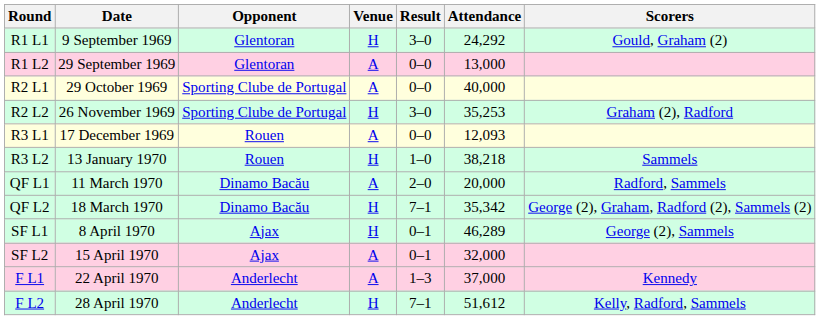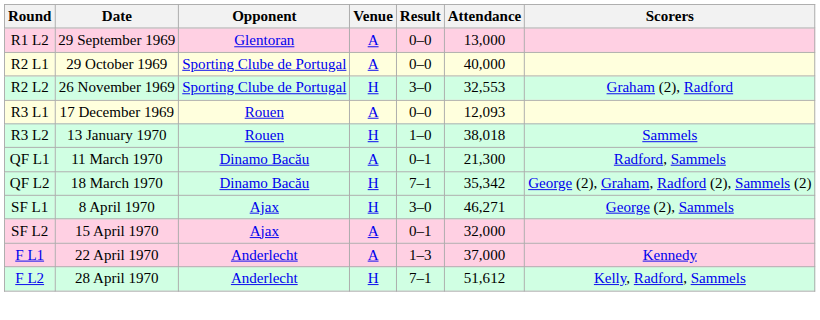- row: R1 L1 | 9 September 1969 | Glentoran | H | 3–0 | 24,292 | Gould, Graham (2)
R2 L2 | Attendance: 35,253 -> 32,553
R3 L2 | Attendance: 38,218 -> 38,018
QF L1 | Result: 2–0 -> 0–1
QF L1 | Attendance: 20,000 -> 21,300
SF L1 | Result: 0–1 -> 3–0
SF L1 | Attendance: 46,289 -> 46,271
